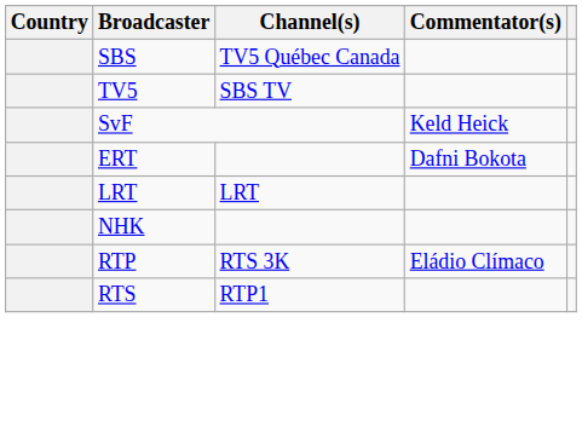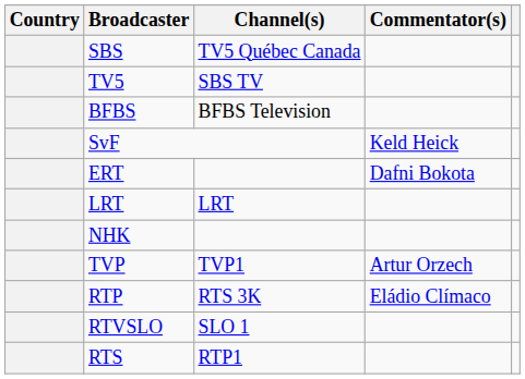+ row: BFBS | BFBS Television
+ row: TVP | TVP1 | Artur Orzech
+ row: RTVSLO | SLO 1
